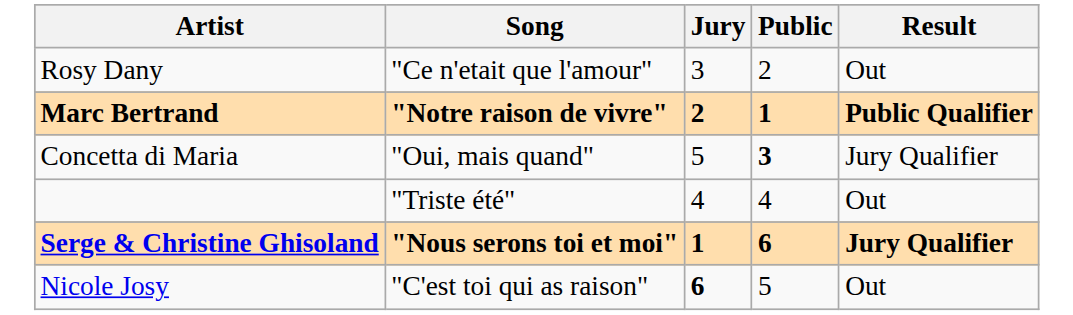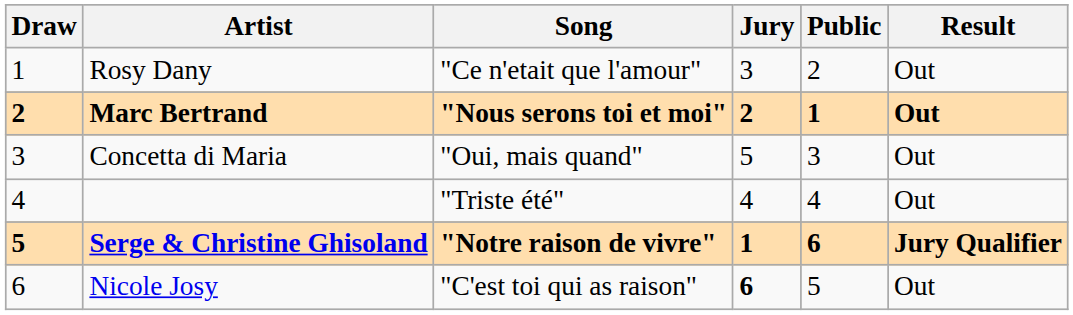+ column: Draw | 1 | 2 | 3 | 4 | 5 | 6
Marc Bertrand | Song: "Notre raison de vivre" -> "Nous serons toi et moi"
Marc Bertrand | Result: Public Qualifier -> Out
Concetta di Maria | Public: bold -> normal
Concetta di Maria | Result: Jury Qualifier -> Out
Serge & Christine Ghisoland | Song: "Nous serons toi et moi" -> "Notre raison de vivre"
